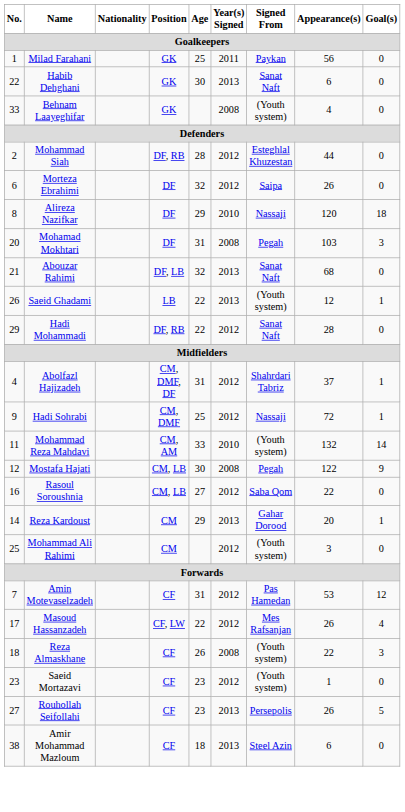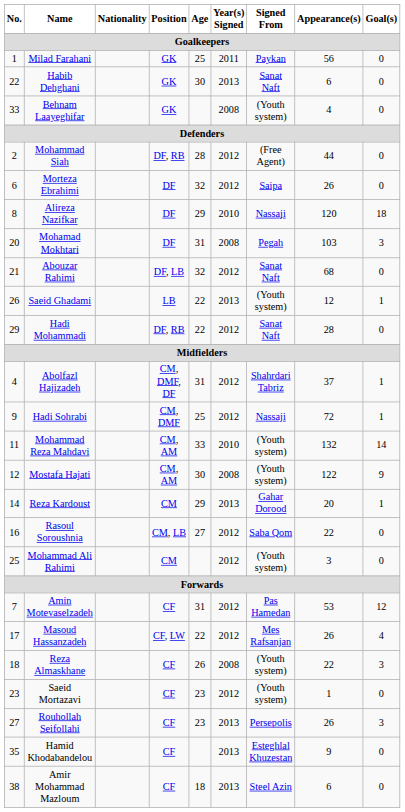Mohammad Siah | Signed From: Esteghlal Khuzestan -> (Free Agent)
Abouzar Rahimi | Year(s) Signed: 2013 -> 2012
Mostafa Hajati | Position: CM, LB -> CM, AM
Mostafa Hajati | Signed From: Pegah -> (Youth system)
rows swapped: Reza Kardoust <-> Rasoul Soroushnia
Rouhollah Seifollahi | Goal(s): 5 -> 3
+ row: 35 | Hamid Khodabandelou | CF | 2013 | Esteghlal Khuzestan | 9 | 0
